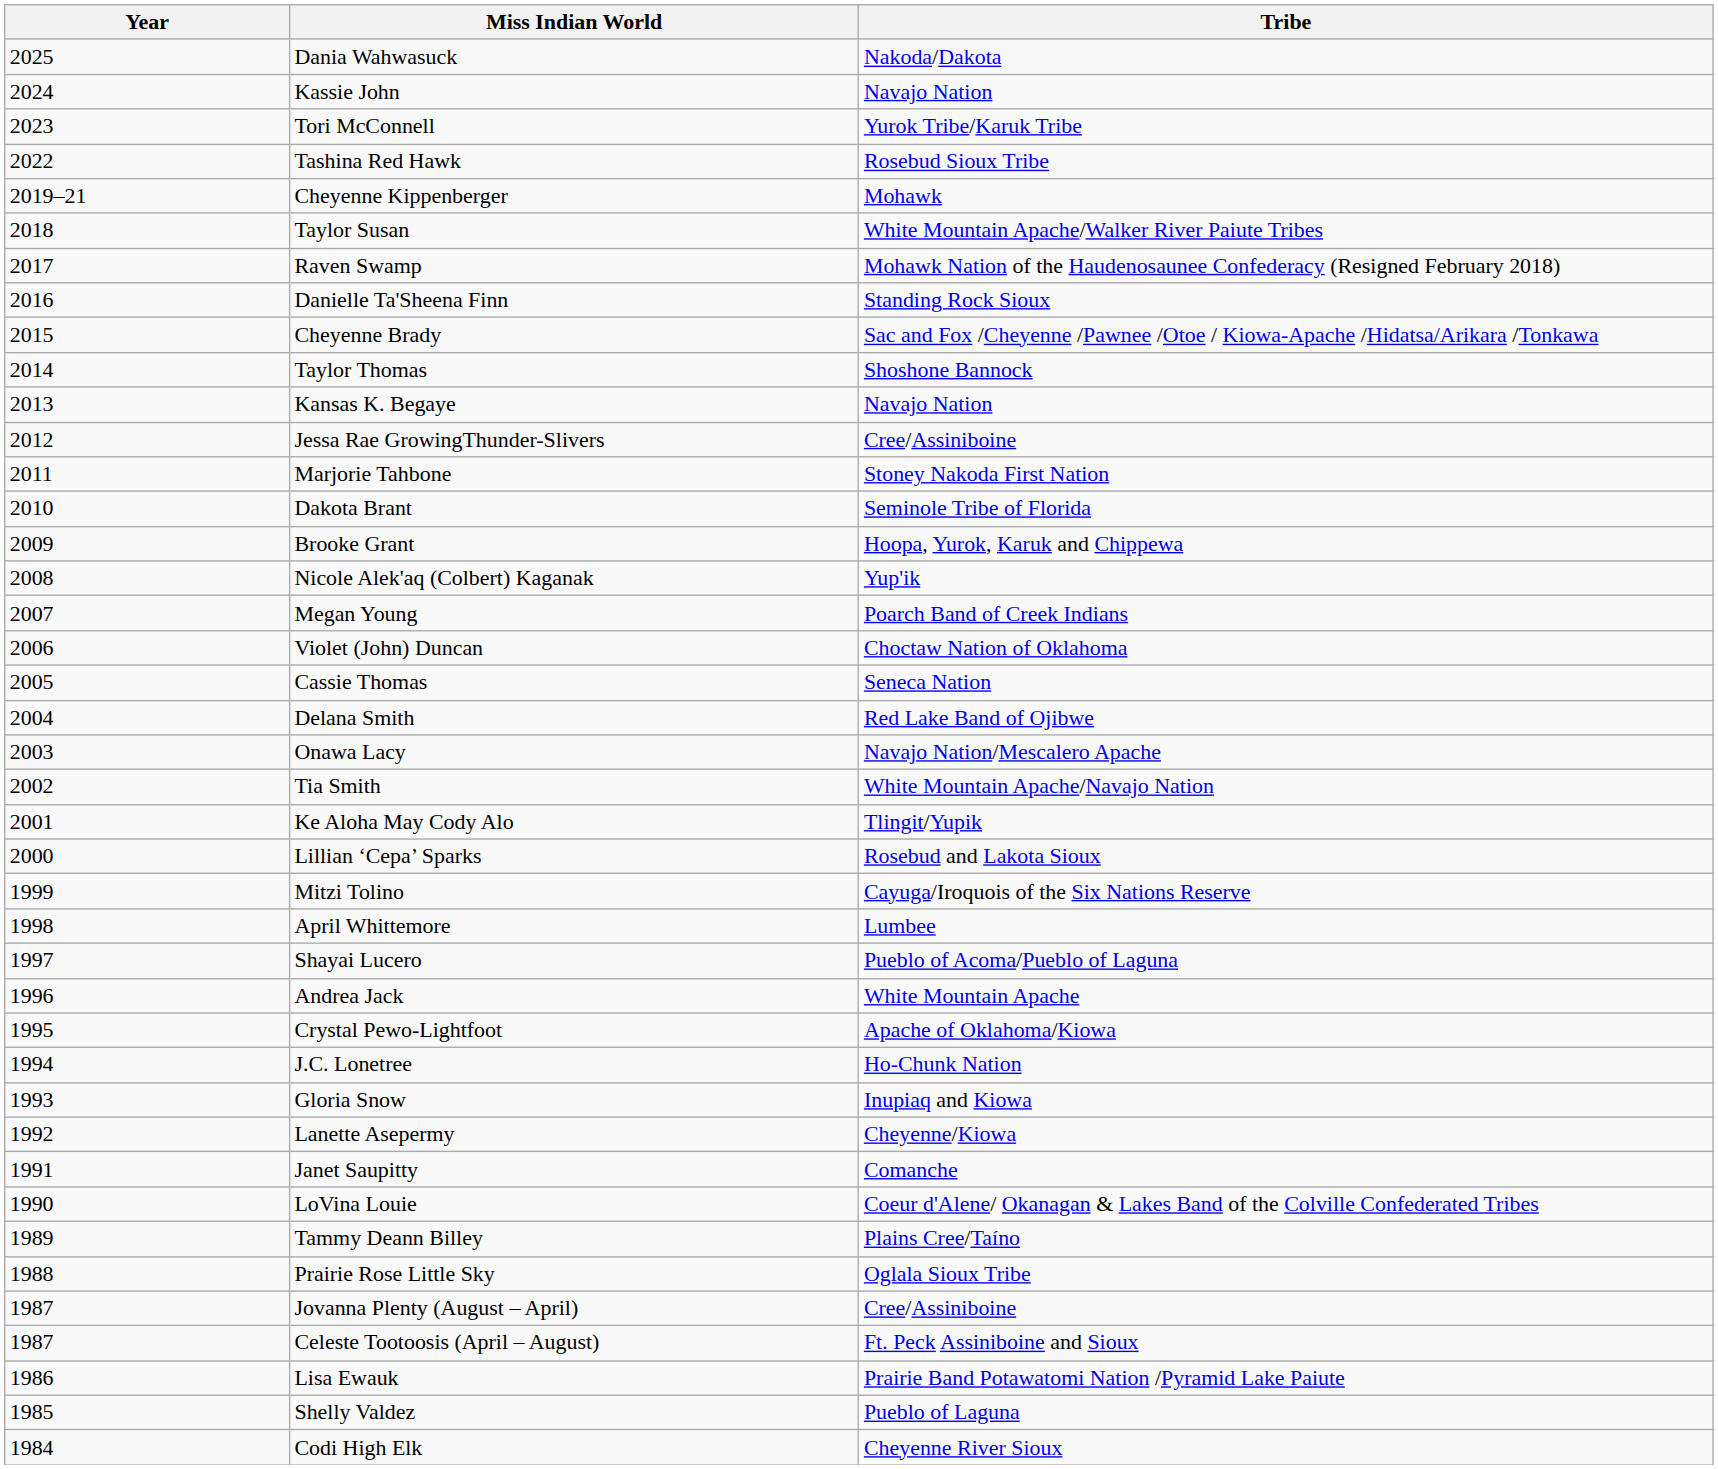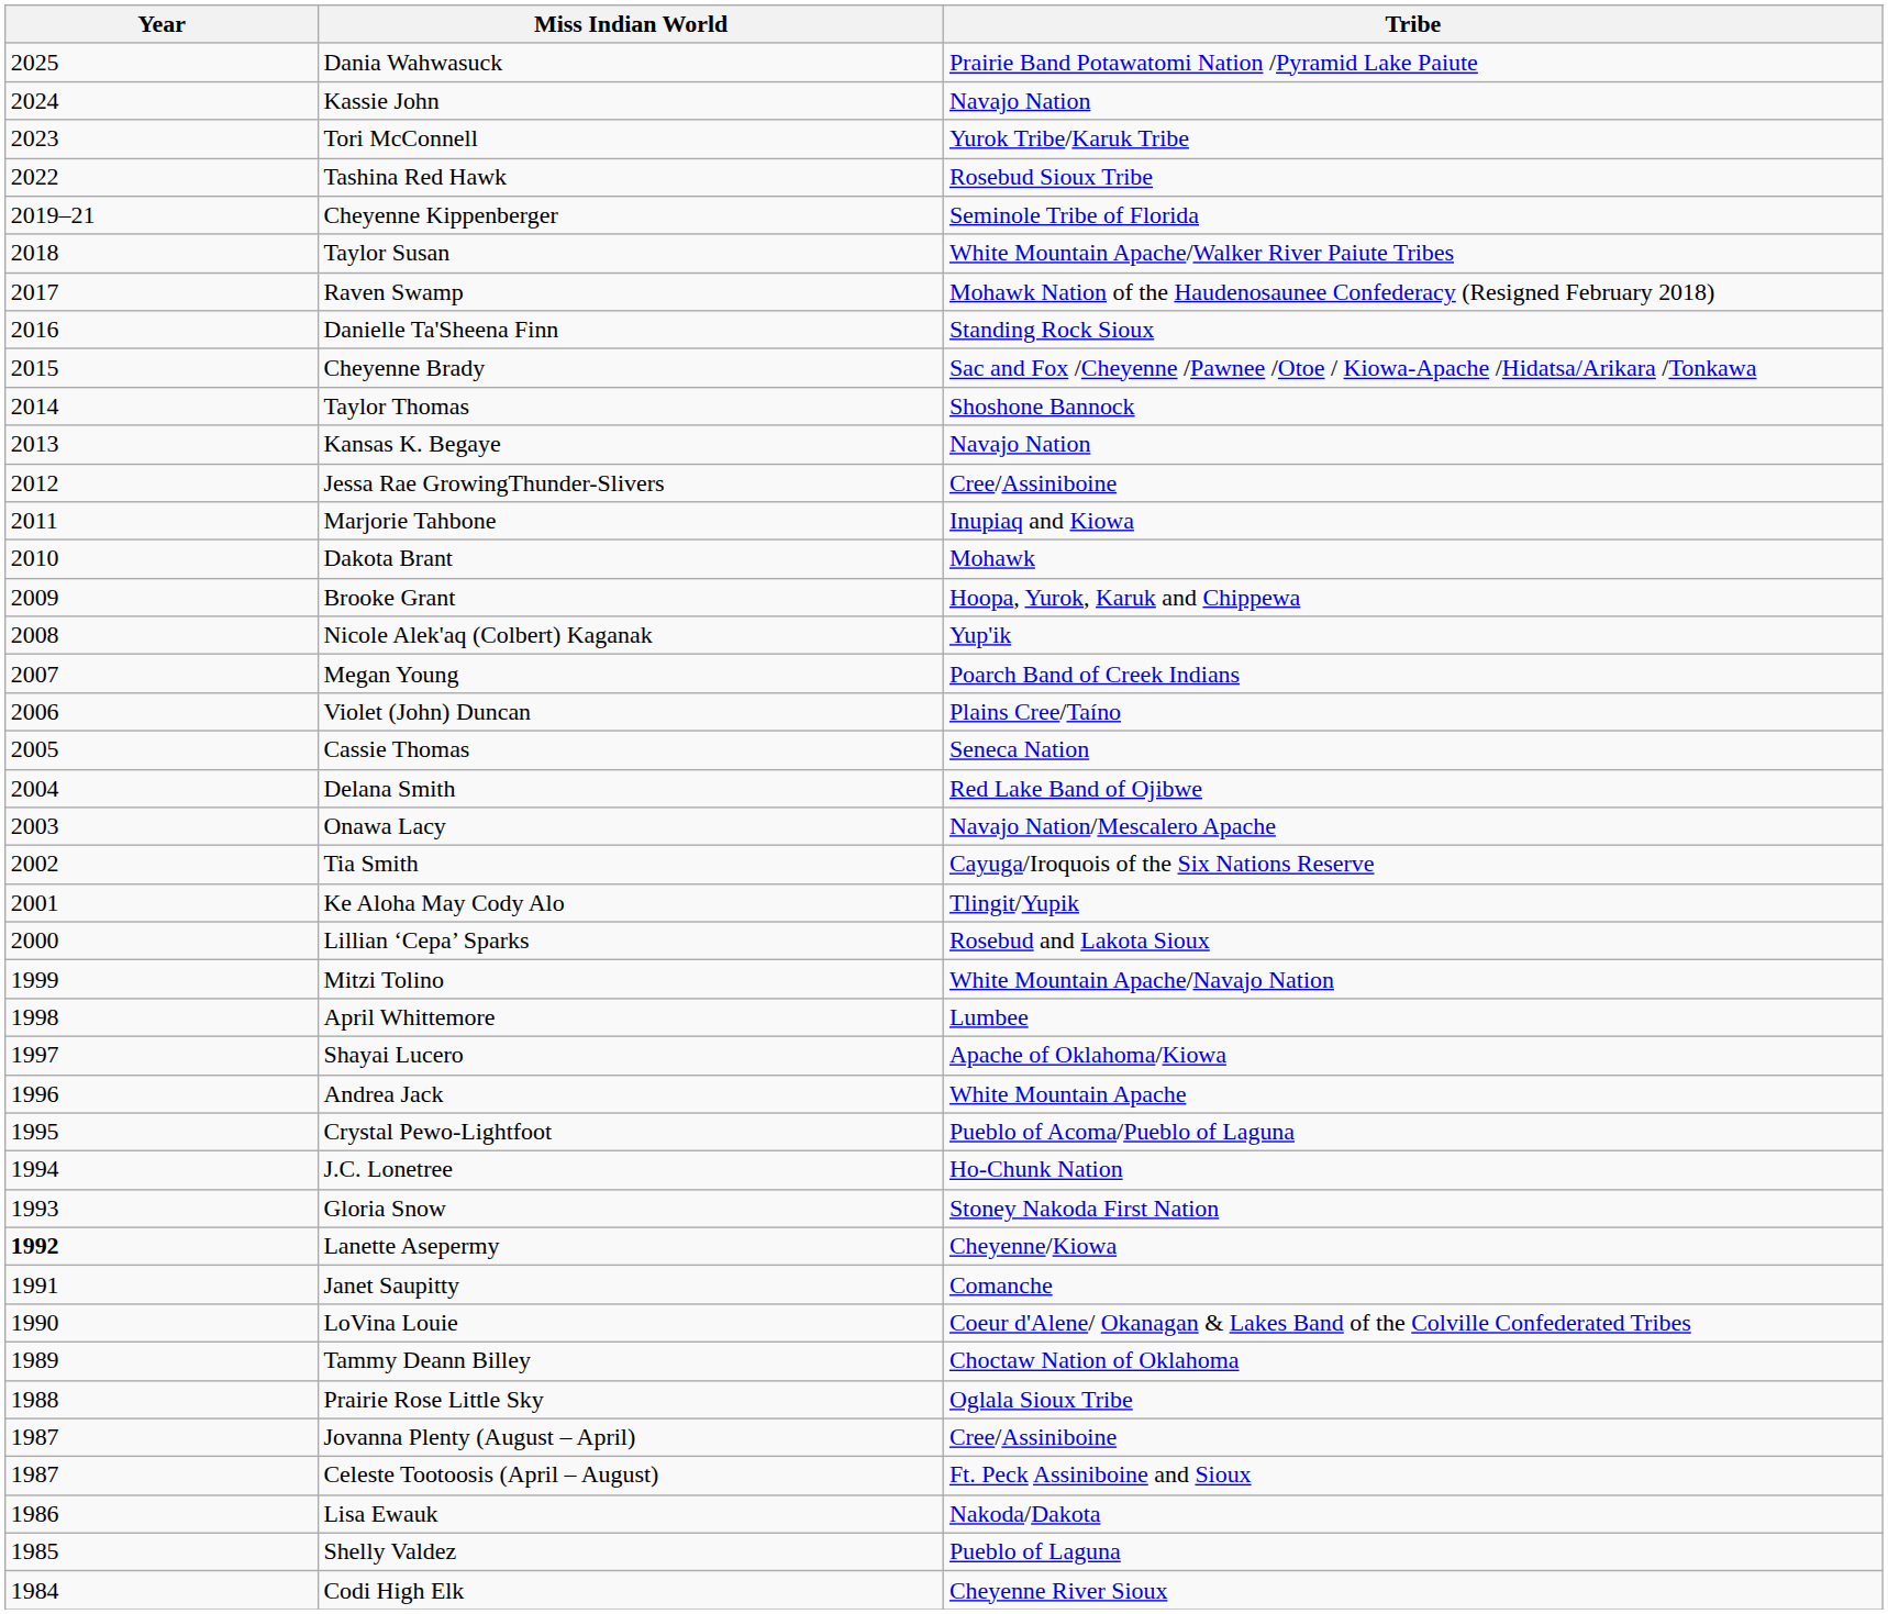Dania Wahwasuck | Tribe: Nakoda/Dakota -> Prairie Band Potawatomi Nation /Pyramid Lake Paiute
Cheyenne Kippenberger | Tribe: Mohawk -> Seminole Tribe of Florida
Marjorie Tahbone | Tribe: Stoney Nakoda First Nation -> Inupiaq and Kiowa
Dakota Brant | Tribe: Seminole Tribe of Florida -> Mohawk
Violet (John) Duncan | Tribe: Choctaw Nation of Oklahoma -> Plains Cree/Taíno
Tia Smith | Tribe: White Mountain Apache/Navajo Nation -> Cayuga/Iroquois of the Six Nations Reserve
Mitzi Tolino | Tribe: Cayuga/Iroquois of the Six Nations Reserve -> White Mountain Apache/Navajo Nation
Shayai Lucero | Tribe: Pueblo of Acoma/Pueblo of Laguna -> Apache of Oklahoma/Kiowa
Crystal Pewo-Lightfoot | Tribe: Apache of Oklahoma/Kiowa -> Pueblo of Acoma/Pueblo of Laguna
Gloria Snow | Tribe: Inupiaq and Kiowa -> Stoney Nakoda First Nation
Lanette Asepermy | Year: normal -> bold
Tammy Deann Billey | Tribe: Plains Cree/Taíno -> Choctaw Nation of Oklahoma
Lisa Ewauk | Tribe: Prairie Band Potawatomi Nation /Pyramid Lake Paiute -> Nakoda/Dakota
